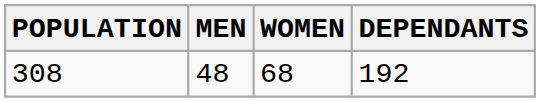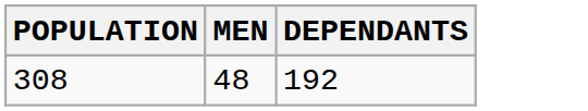- column: WOMEN | 68
